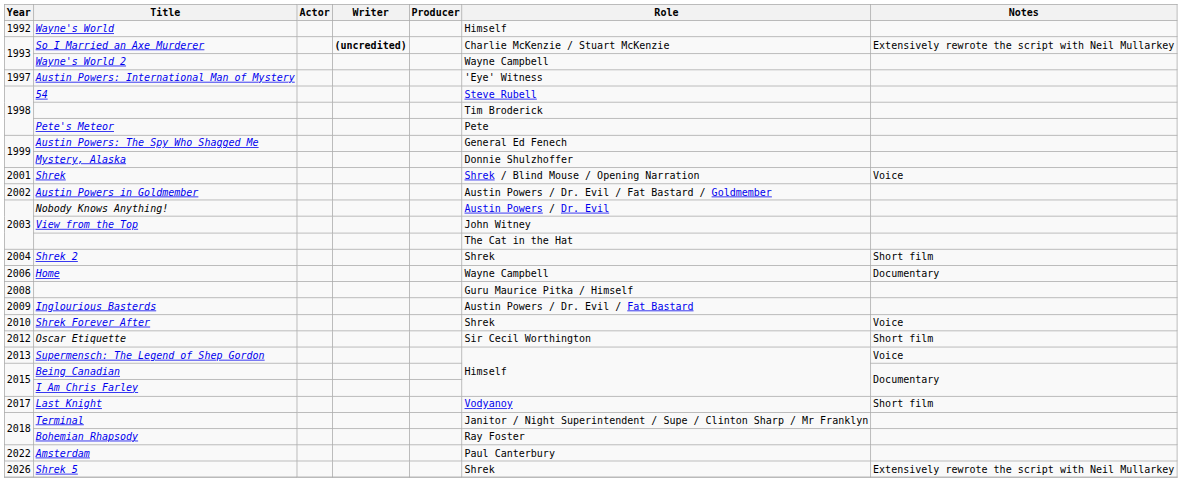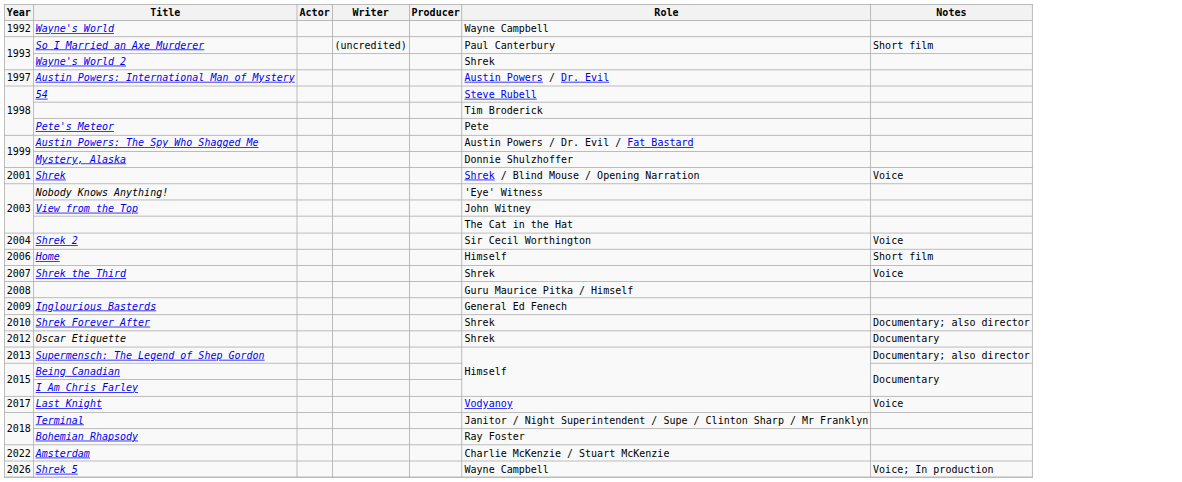Wayne's World | Role: Himself -> Wayne Campbell
So I Married an Axe Murderer | Writer: bold -> normal
So I Married an Axe Murderer | Role: Charlie McKenzie / Stuart McKenzie -> Paul Canterbury
So I Married an Axe Murderer | Notes: Extensively rewrote the script with Neil Mullarkey -> Short film
Wayne's World 2 | Role: Wayne Campbell -> Shrek
Austin Powers: International Man of Mystery | Role: 'Eye' Witness -> Austin Powers / Dr. Evil
Austin Powers: The Spy Who Shagged Me | Role: General Ed Fenech -> Austin Powers / Dr. Evil / Fat Bastard
- row: 2002 | Austin Powers in Goldmember | Austin Powers / Dr. Evil / Fat Bastard / Goldmember
Nobody Knows Anything! | Role: Austin Powers / Dr. Evil -> 'Eye' Witness
Shrek 2 | Role: Shrek -> Sir Cecil Worthington
Shrek 2 | Notes: Short film -> Voice
Home | Role: Wayne Campbell -> Himself
Home | Notes: Documentary -> Short film
+ row: 2007 | Shrek the Third | Shrek | Voice
Inglourious Basterds | Role: Austin Powers / Dr. Evil / Fat Bastard -> General Ed Fenech
Shrek Forever After | Notes: Voice -> Documentary; also director
Oscar Etiquette | Role: Sir Cecil Worthington -> Shrek
Oscar Etiquette | Notes: Short film -> Documentary
Supermensch: The Legend of Shep Gordon | Notes: Voice -> Documentary; also director
Last Knight | Notes: Short film -> Voice
Amsterdam | Role: Paul Canterbury -> Charlie McKenzie / Stuart McKenzie
Shrek 5 | Role: Shrek -> Wayne Campbell
Shrek 5 | Notes: Extensively rewrote the script with Neil Mullarkey -> Voice; In production
